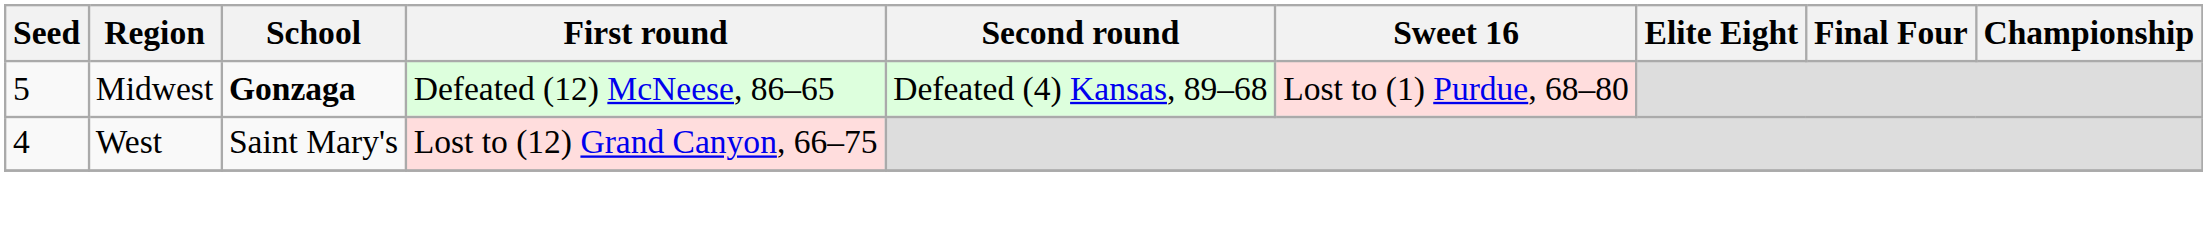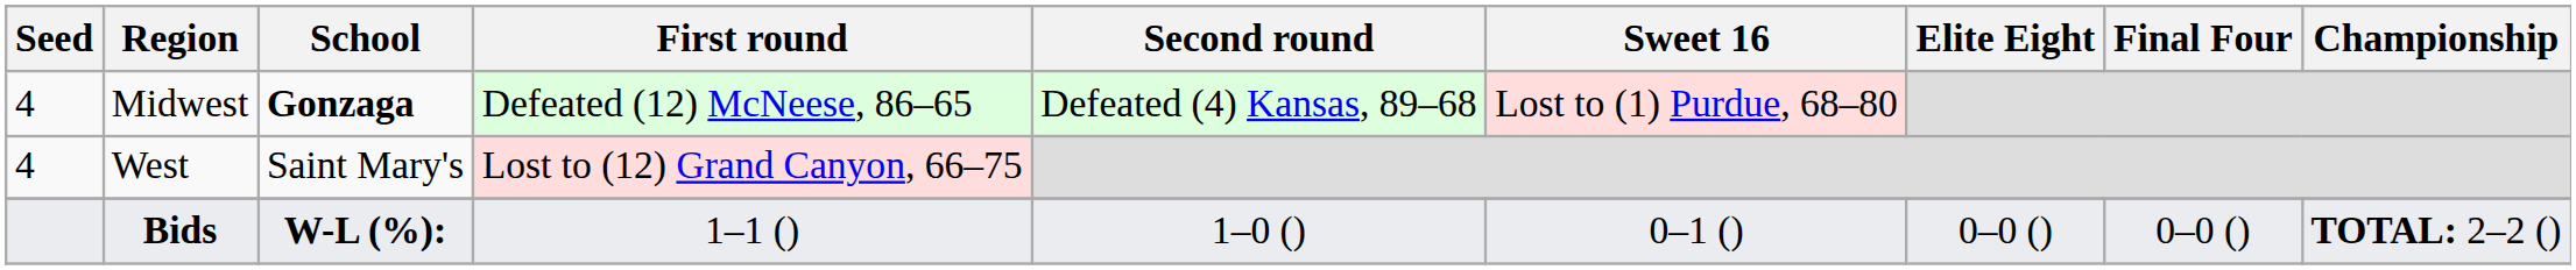Midwest | Seed: 5 -> 4
+ row: Bids | W-L (%): | 1–1 () | 1–0 () | 0–1 () | 0–0 () | 0–0 () | TOTAL: 2–2 ()
